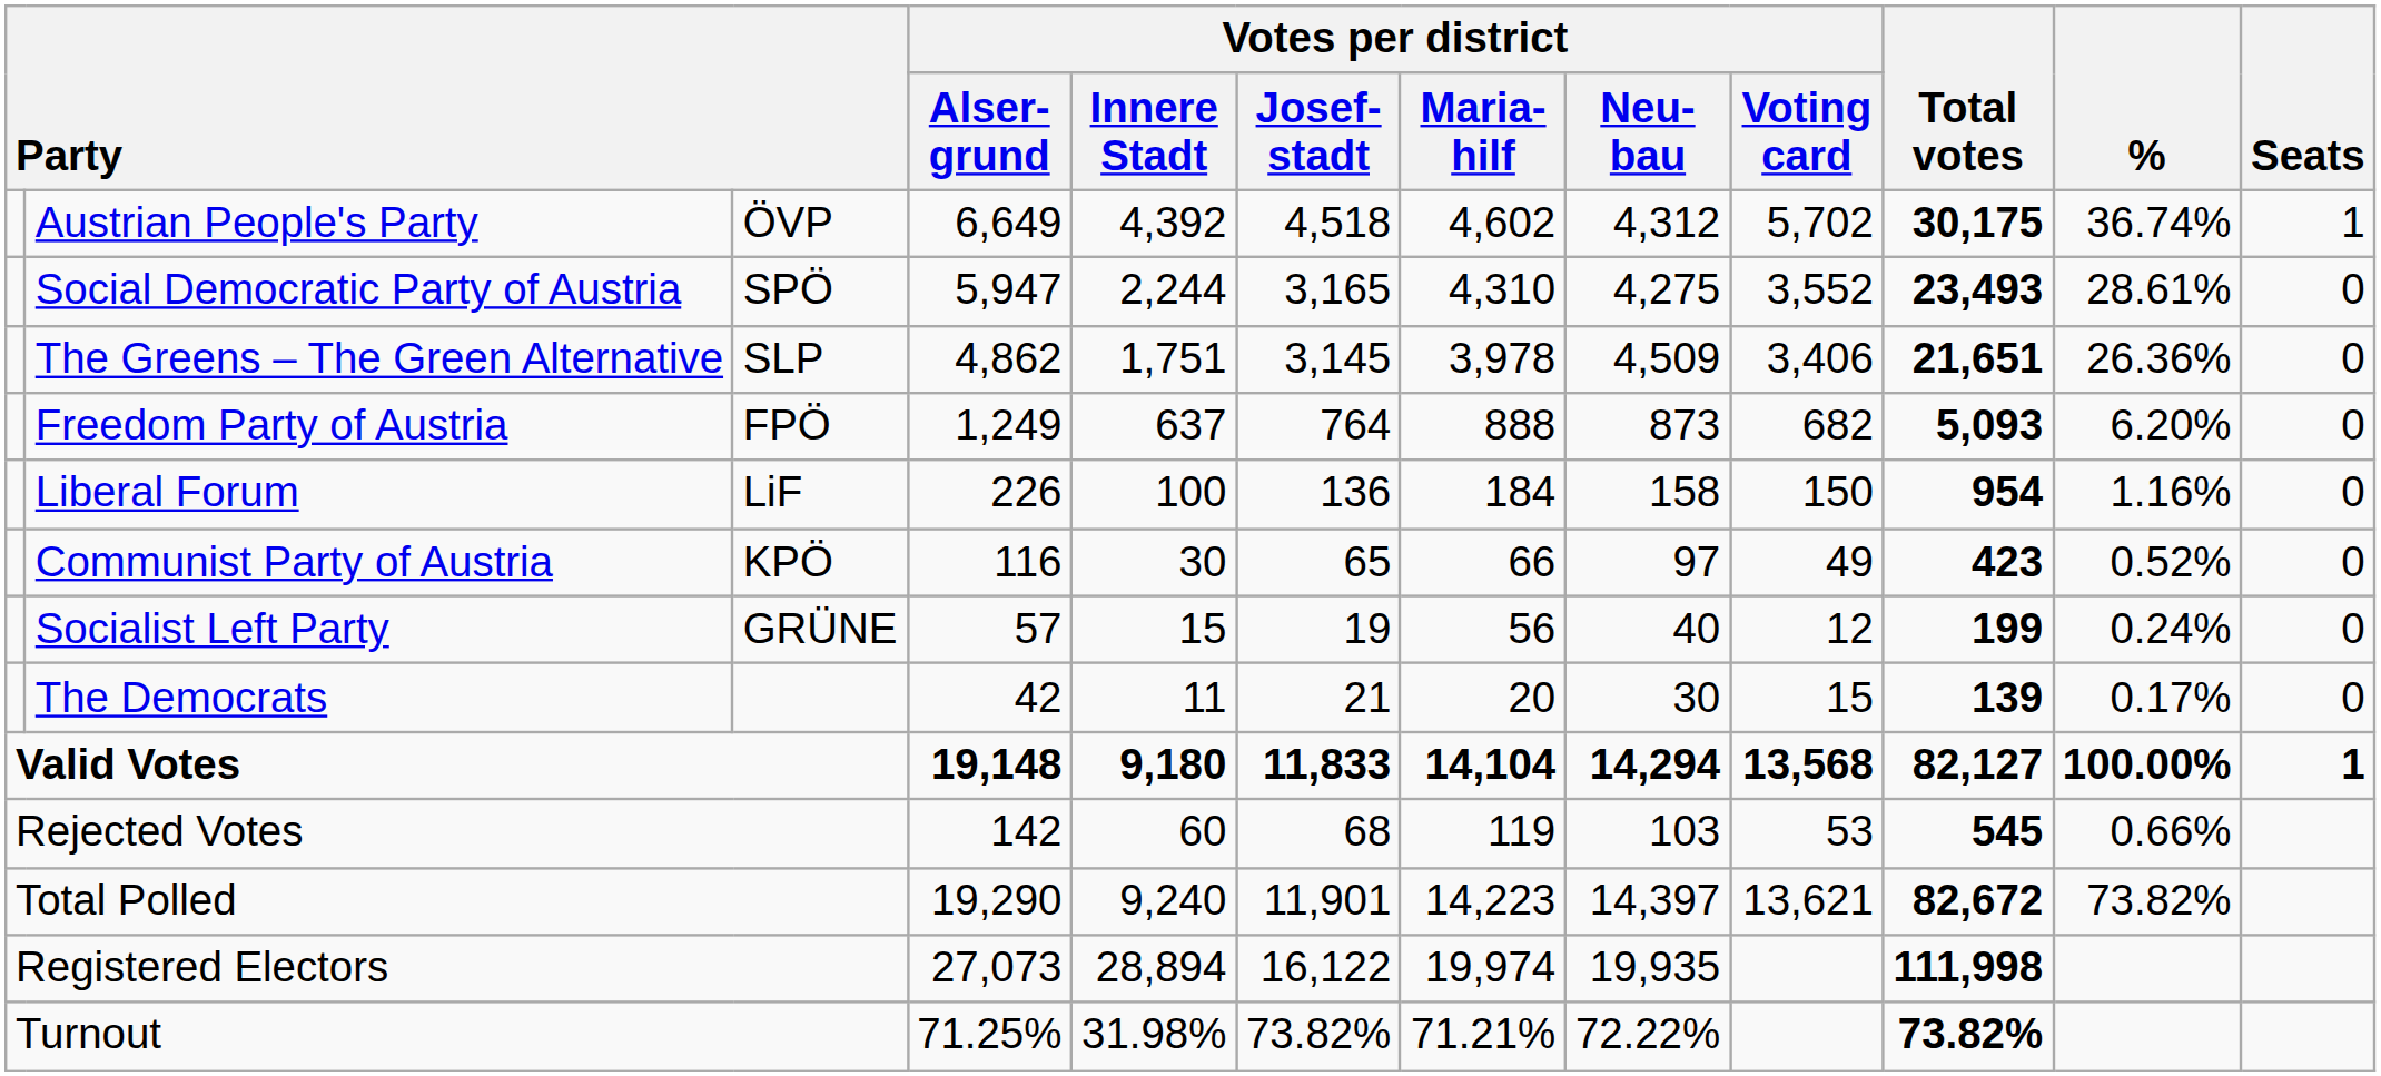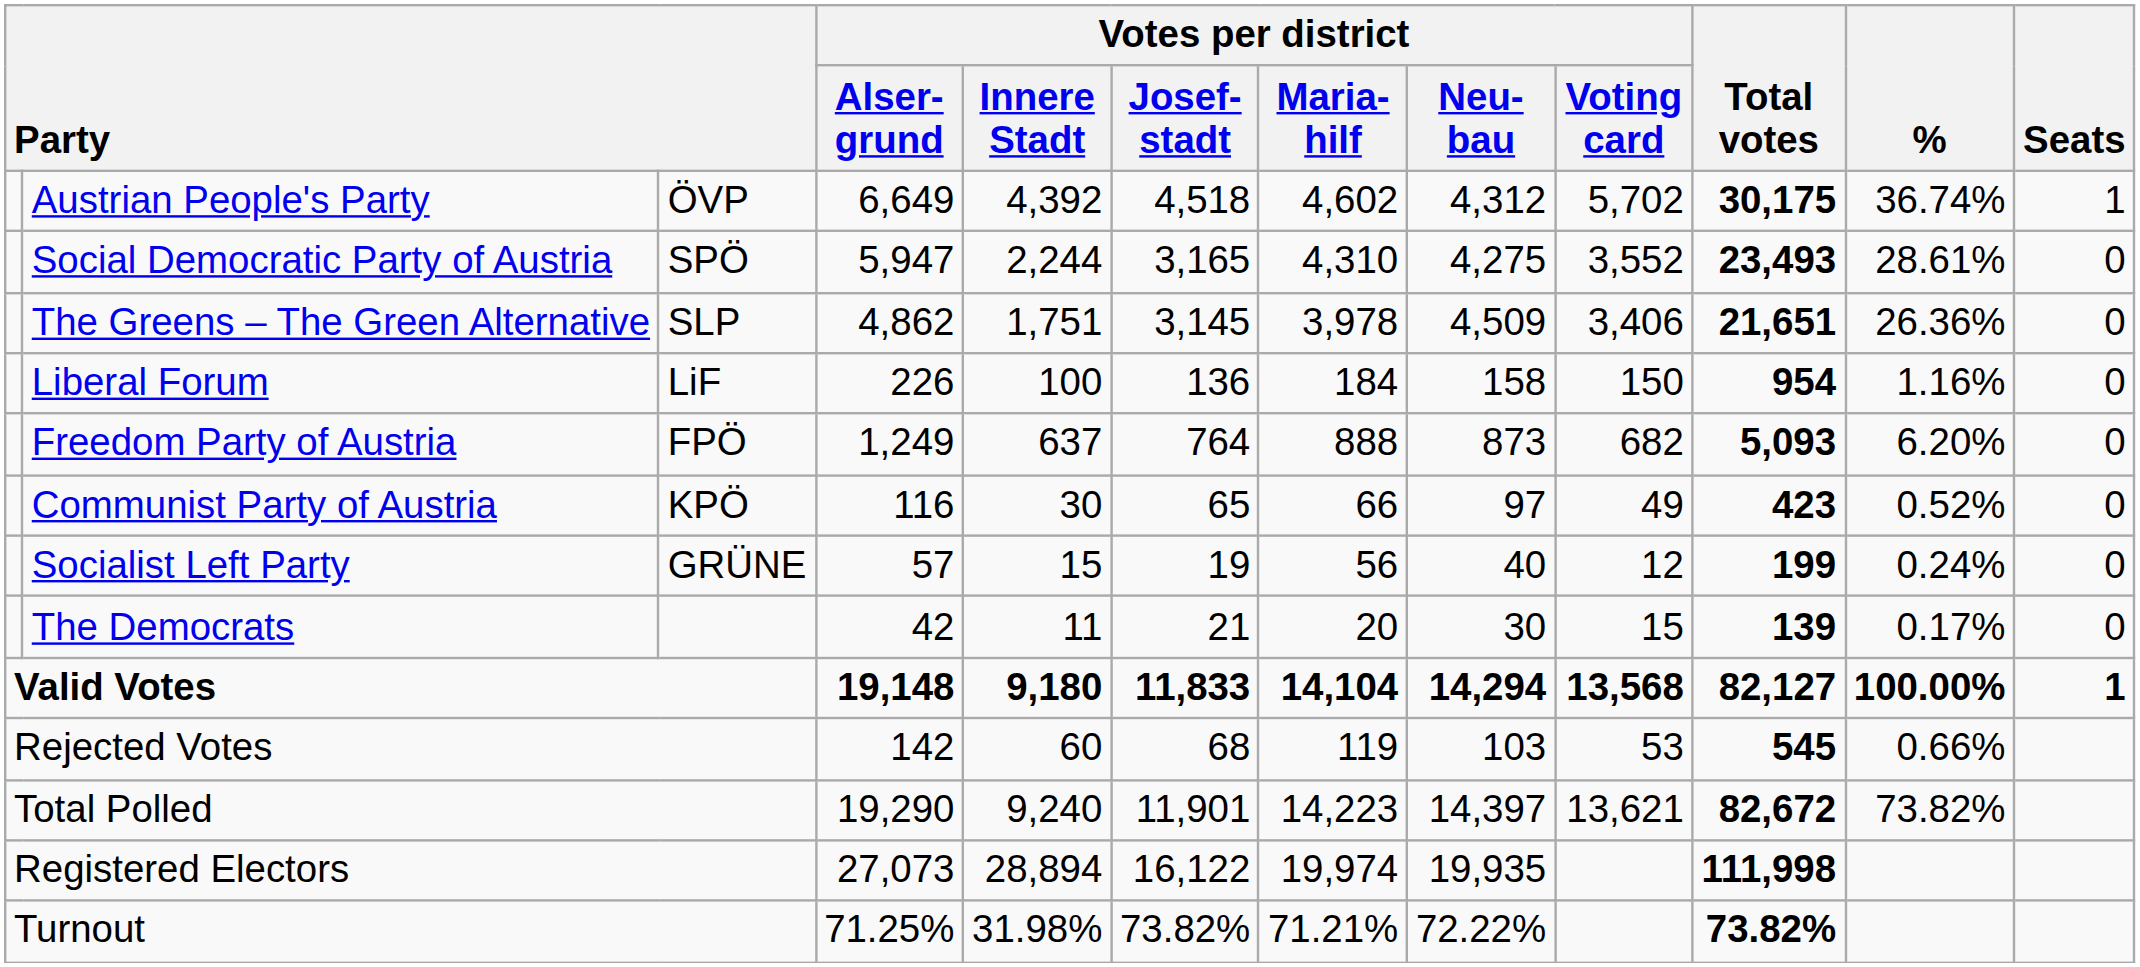rows swapped: Freedom Party of Austria <-> Liberal Forum
